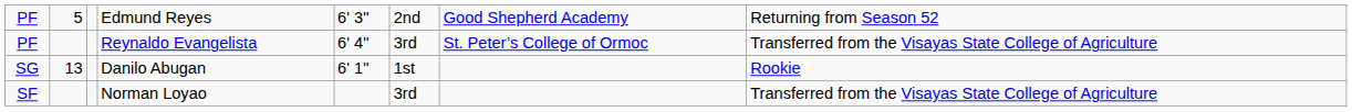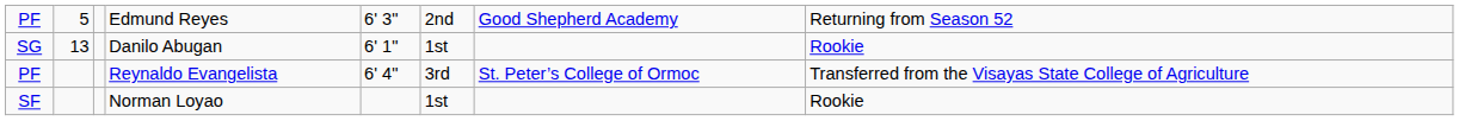rows swapped: SG <-> PF / Reynaldo Evangelista
SF | column 6: 3rd -> 1st
SF | column 8: Transferred from the Visayas State College of Agriculture -> Rookie
